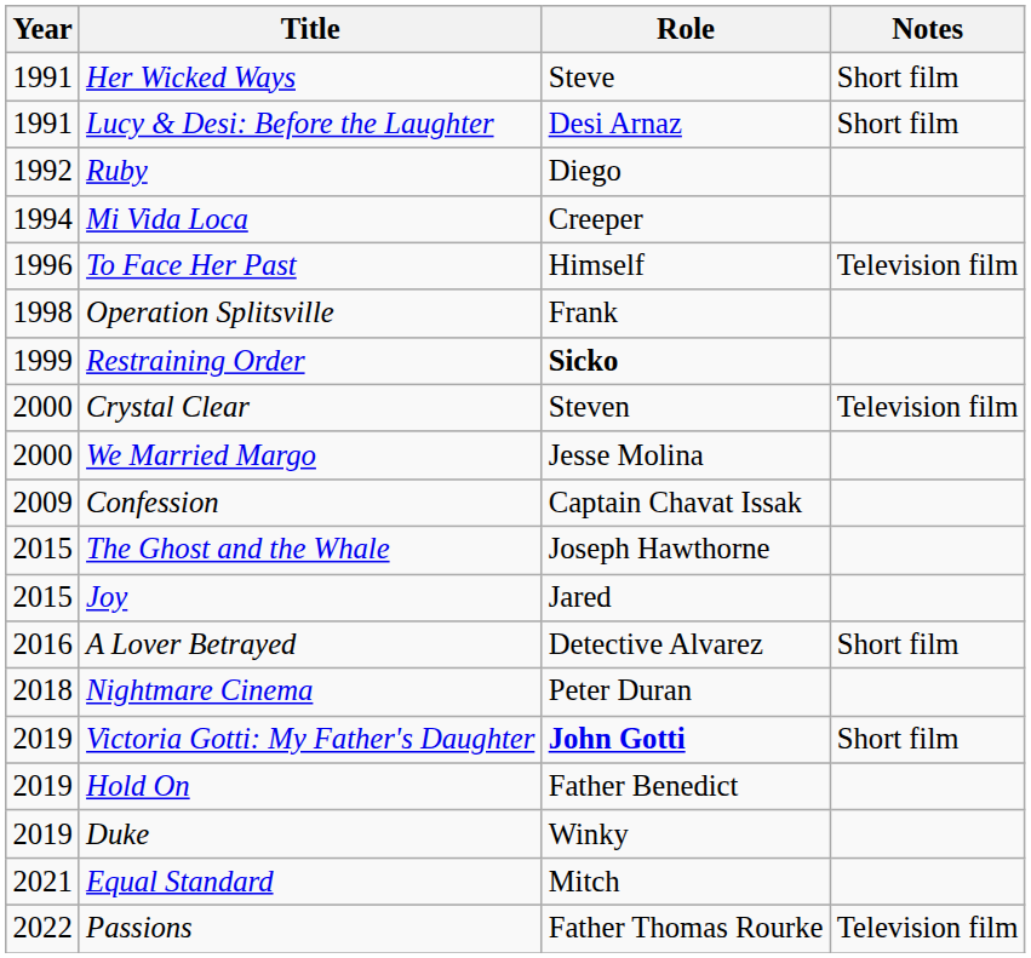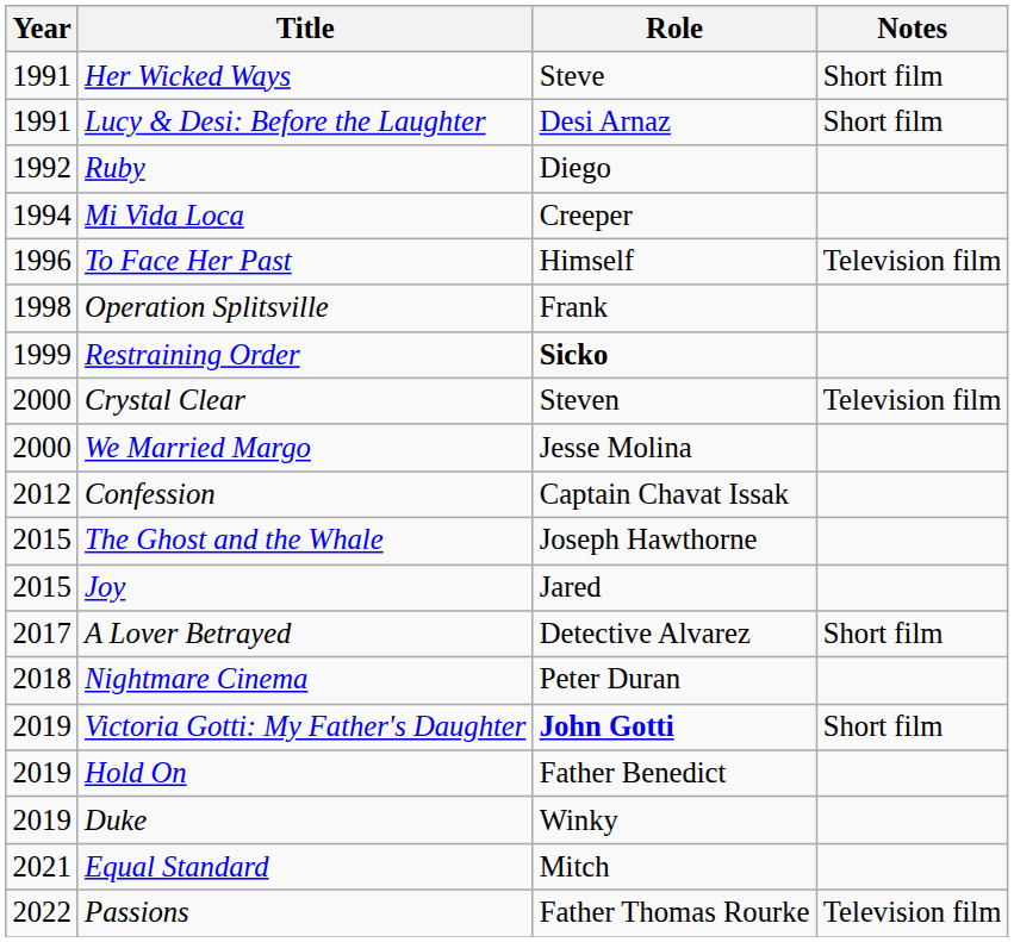Confession | Year: 2009 -> 2012
A Lover Betrayed | Year: 2016 -> 2017
